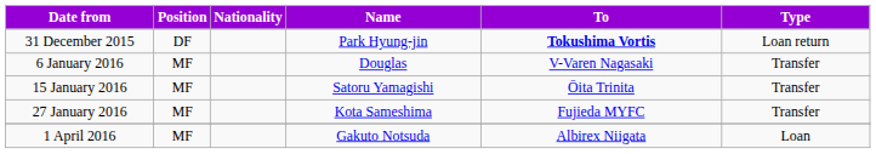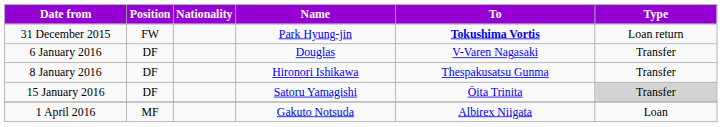31 December 2015 | Position: DF -> FW
6 January 2016 | Position: MF -> DF
+ row: 8 January 2016 | DF | Hironori Ishikawa | Thespakusatsu Gunma | Transfer
15 January 2016 | Position: MF -> DF
15 January 2016 | Type: no background -> lightgrey background
- row: 27 January 2016 | MF | Kota Sameshima | Fujieda MYFC | Transfer
